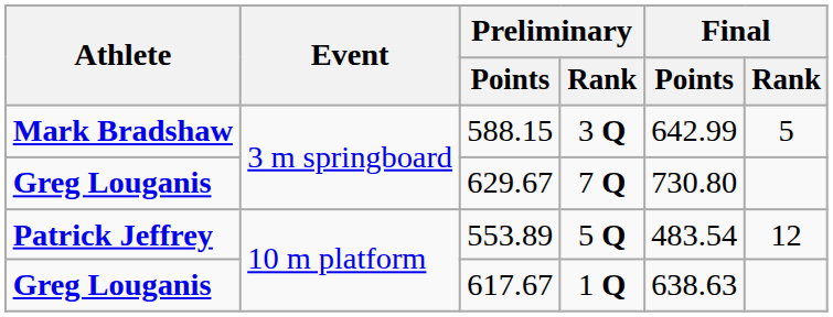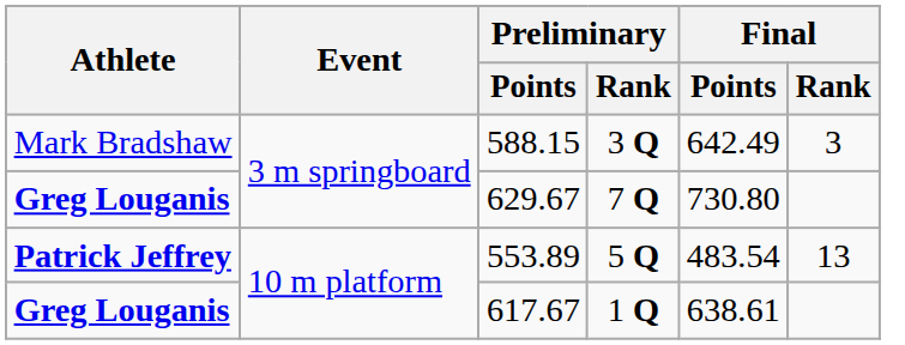588.15 | Athlete: bold -> normal
588.15 | Final / Points: 642.99 -> 642.49
588.15 | Final / Rank: 5 -> 3
553.89 | Final / Rank: 12 -> 13
617.67 | Final / Points: 638.63 -> 638.61
